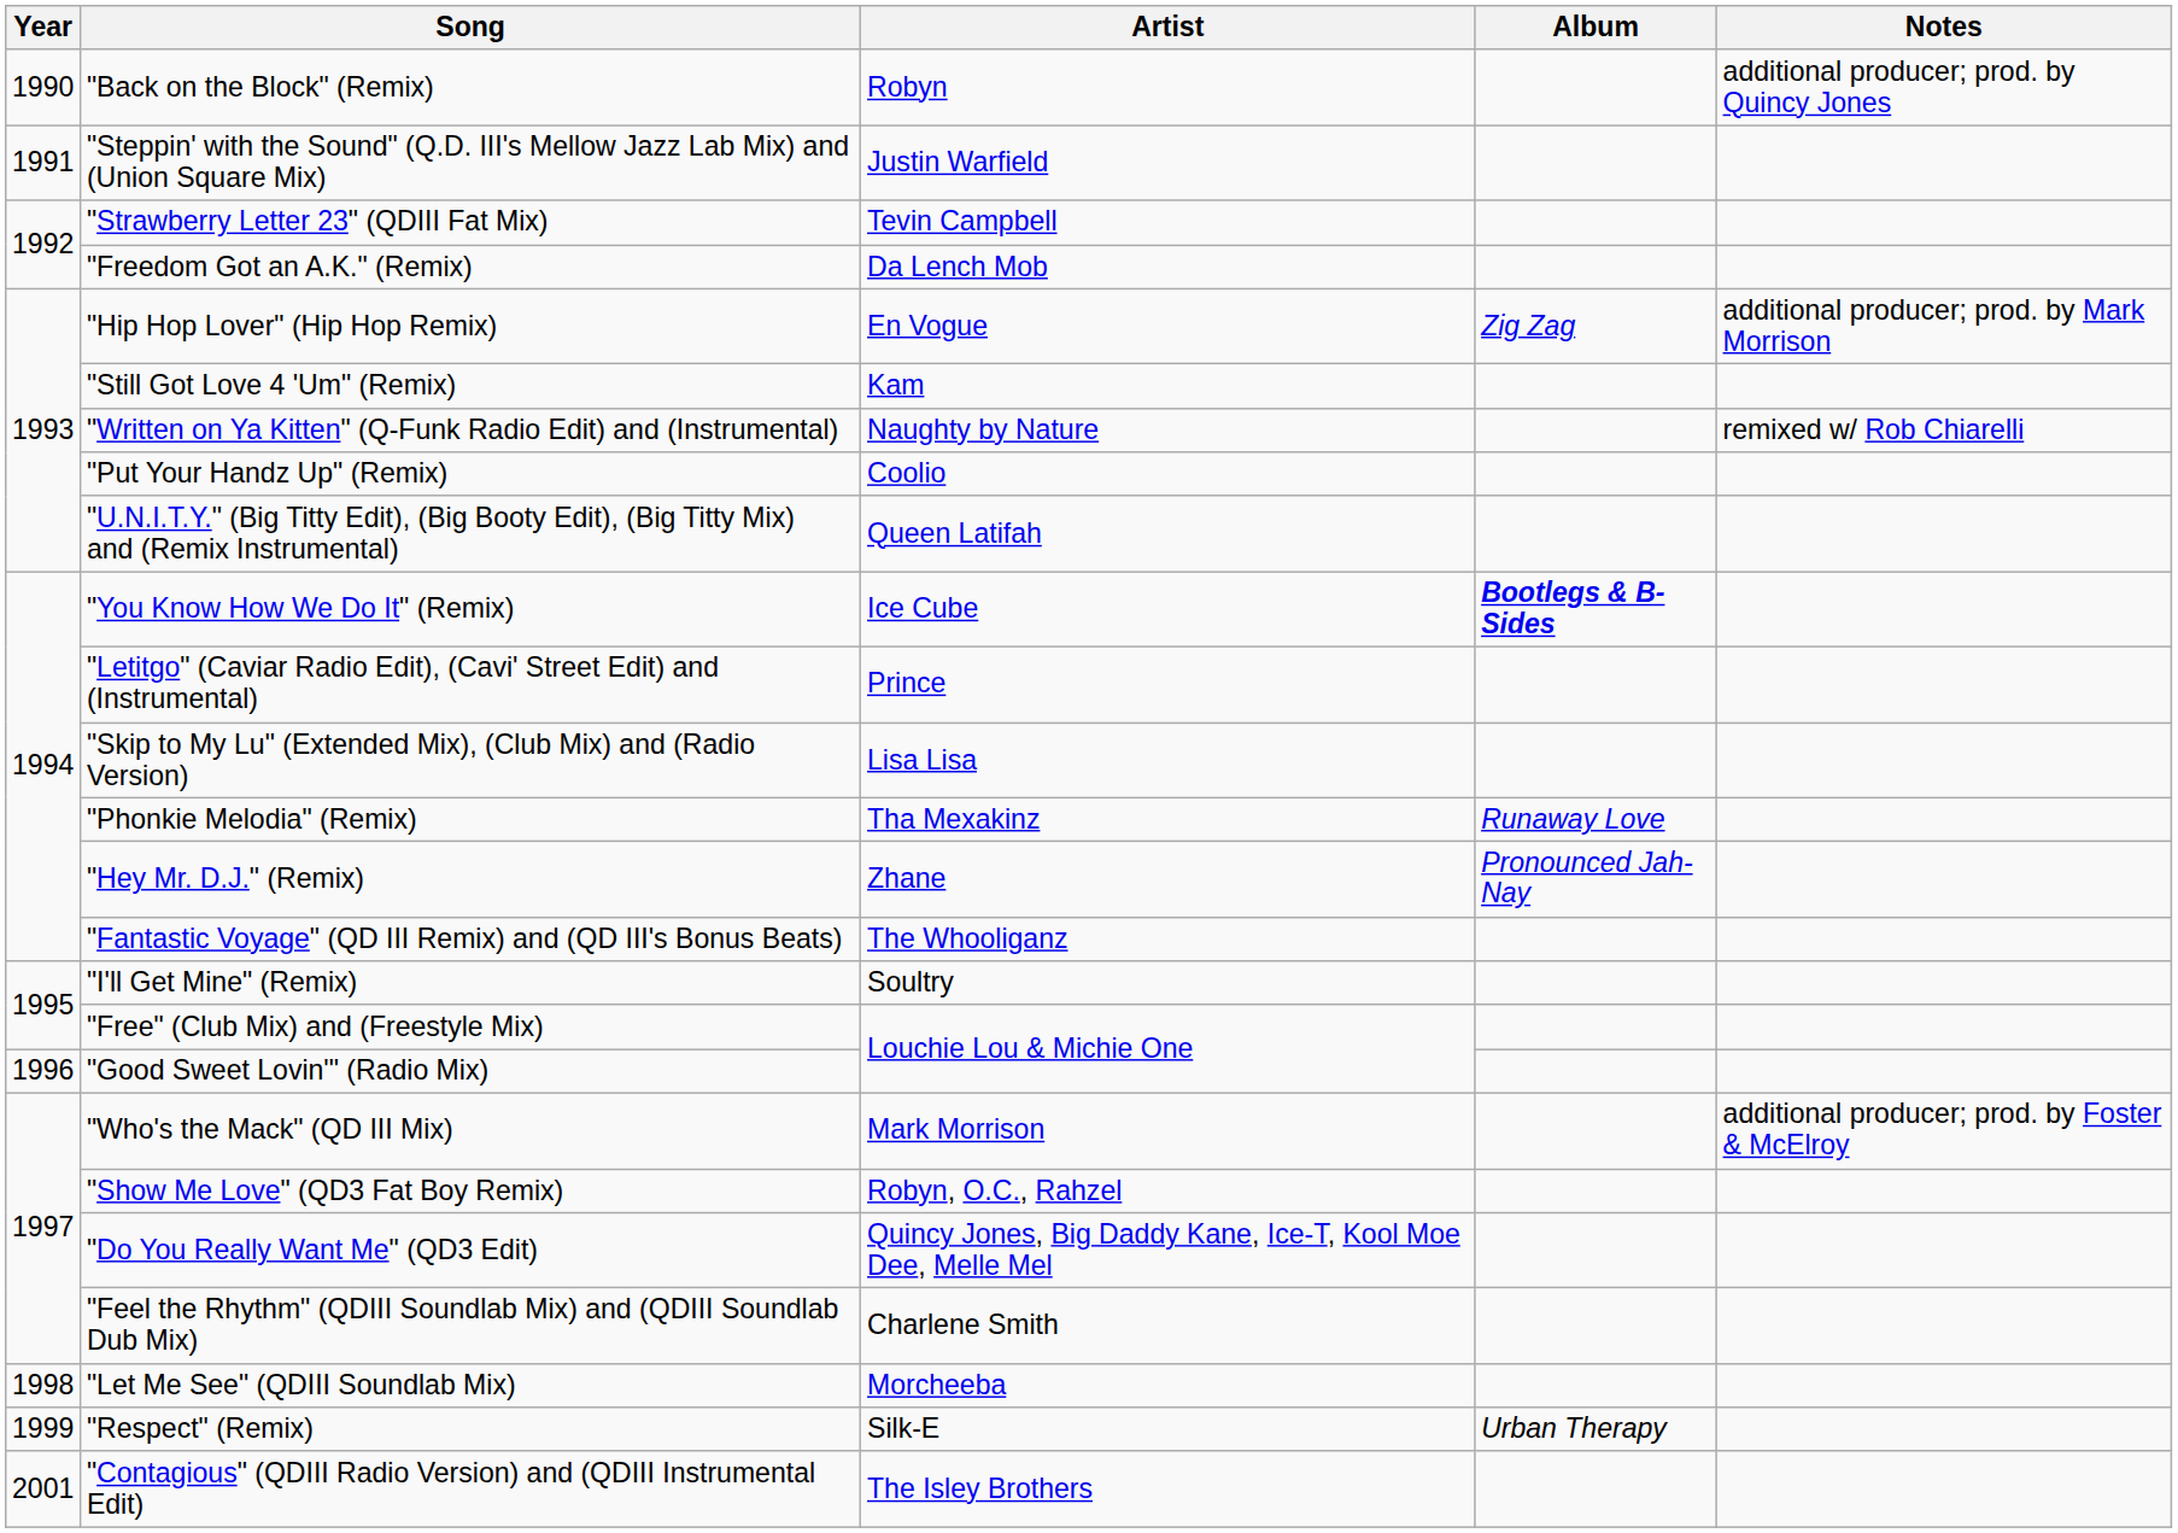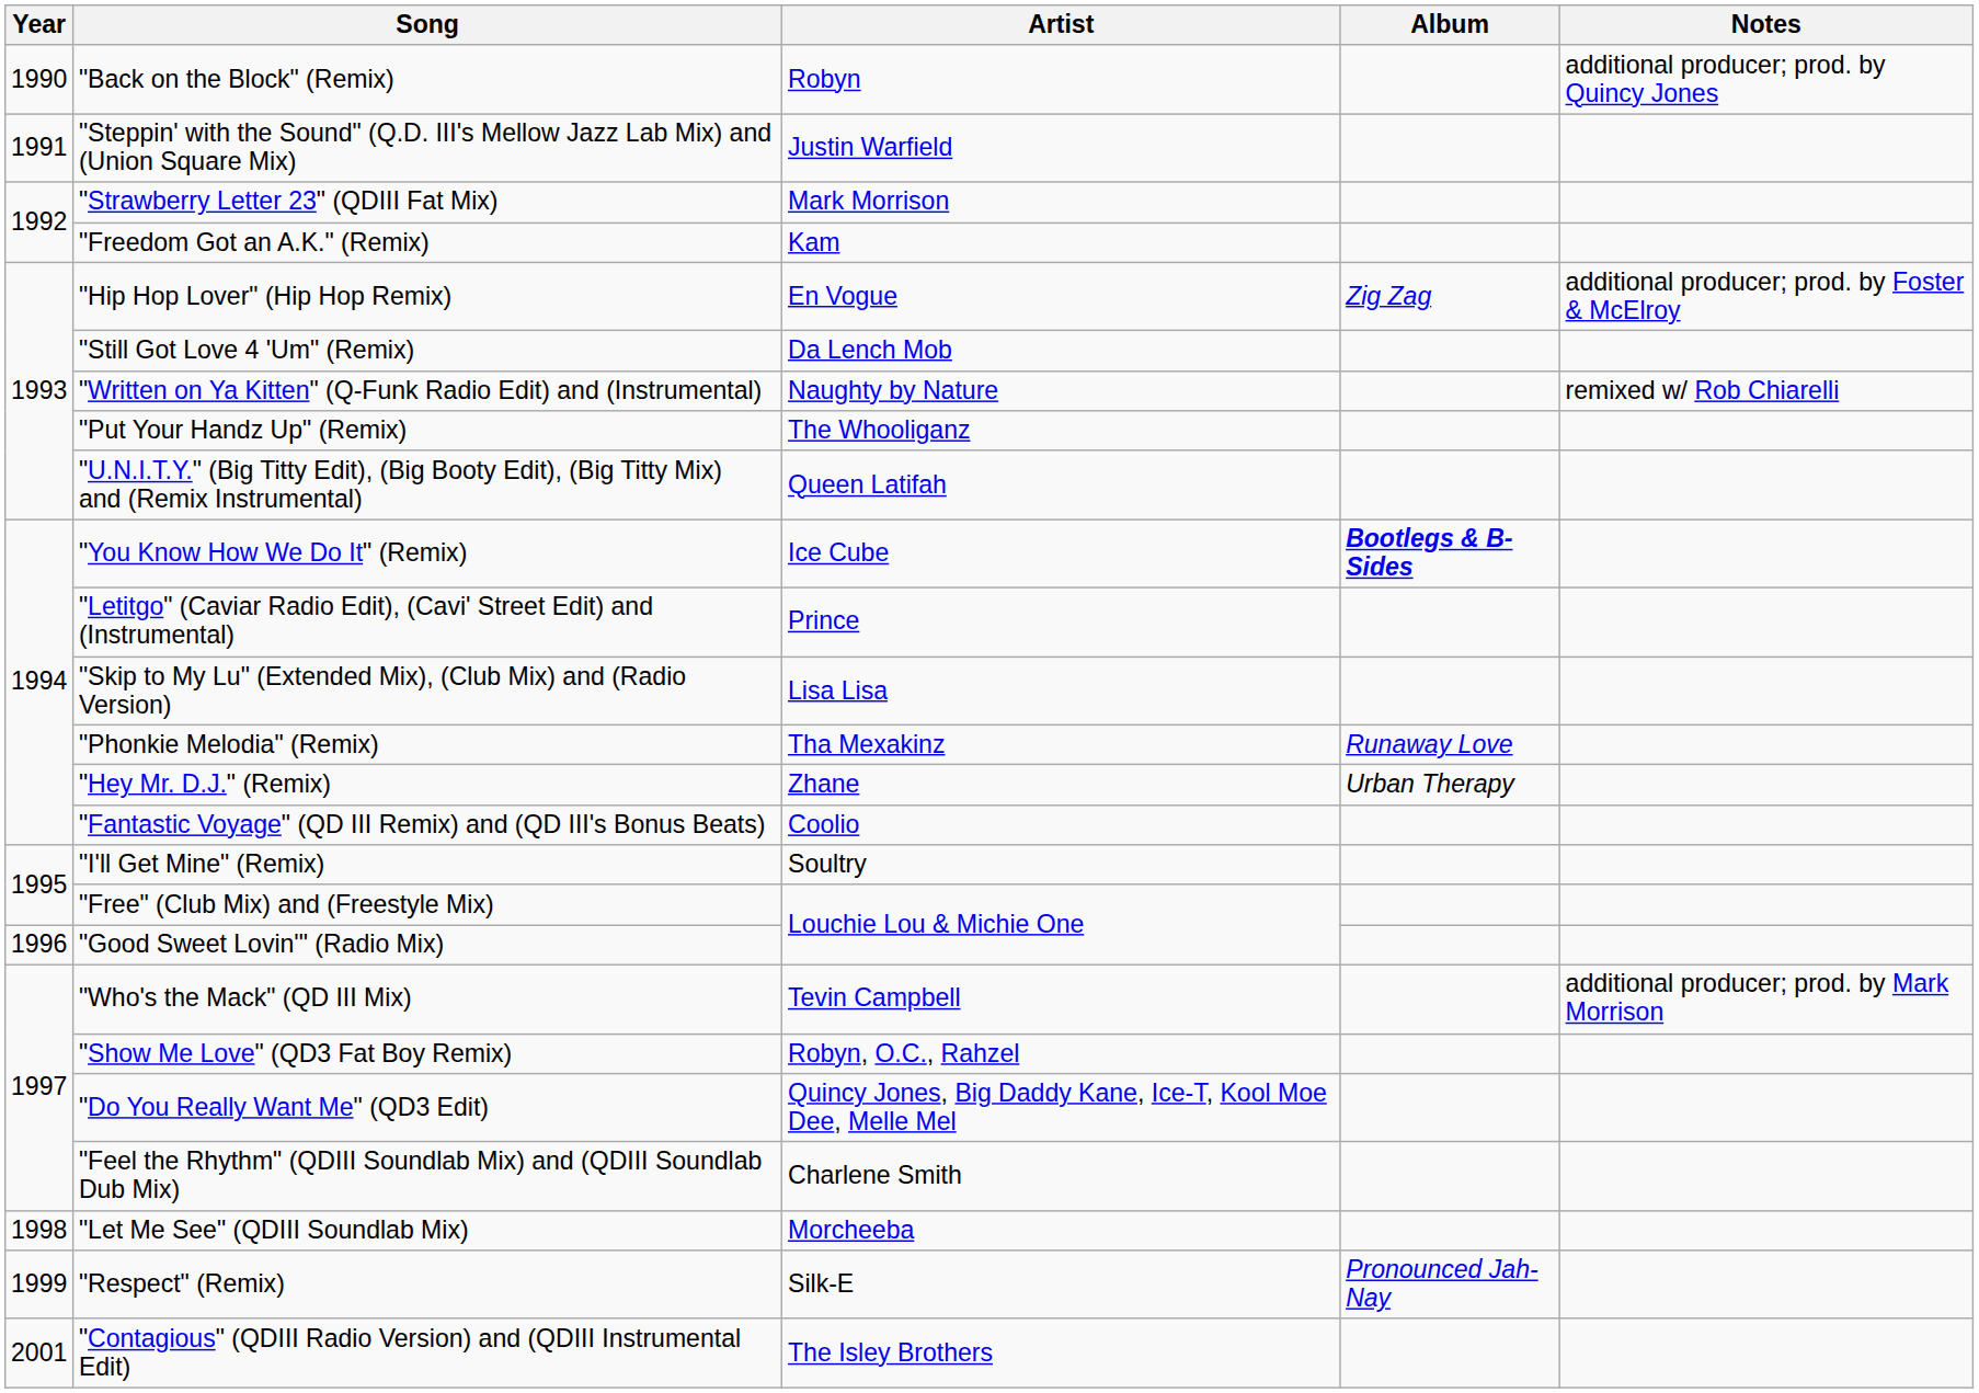"Strawberry Letter 23" (QDIII Fat Mix) | Artist: Tevin Campbell -> Mark Morrison
"Freedom Got an A.K." (Remix) | Artist: Da Lench Mob -> Kam
"Hip Hop Lover" (Hip Hop Remix) | Notes: additional producer; prod. by Mark Morrison -> additional producer; prod. by Foster & McElroy
"Still Got Love 4 'Um" (Remix) | Artist: Kam -> Da Lench Mob
"Put Your Handz Up" (Remix) | Artist: Coolio -> The Whooliganz
"Hey Mr. D.J." (Remix) | Album: Pronounced Jah-Nay -> Urban Therapy
"Fantastic Voyage" (QD III Remix) and (QD III's Bonus Beats) | Artist: The Whooliganz -> Coolio
"Who's the Mack" (QD III Mix) | Artist: Mark Morrison -> Tevin Campbell
"Who's the Mack" (QD III Mix) | Notes: additional producer; prod. by Foster & McElroy -> additional producer; prod. by Mark Morrison
"Respect" (Remix) | Album: Urban Therapy -> Pronounced Jah-Nay
